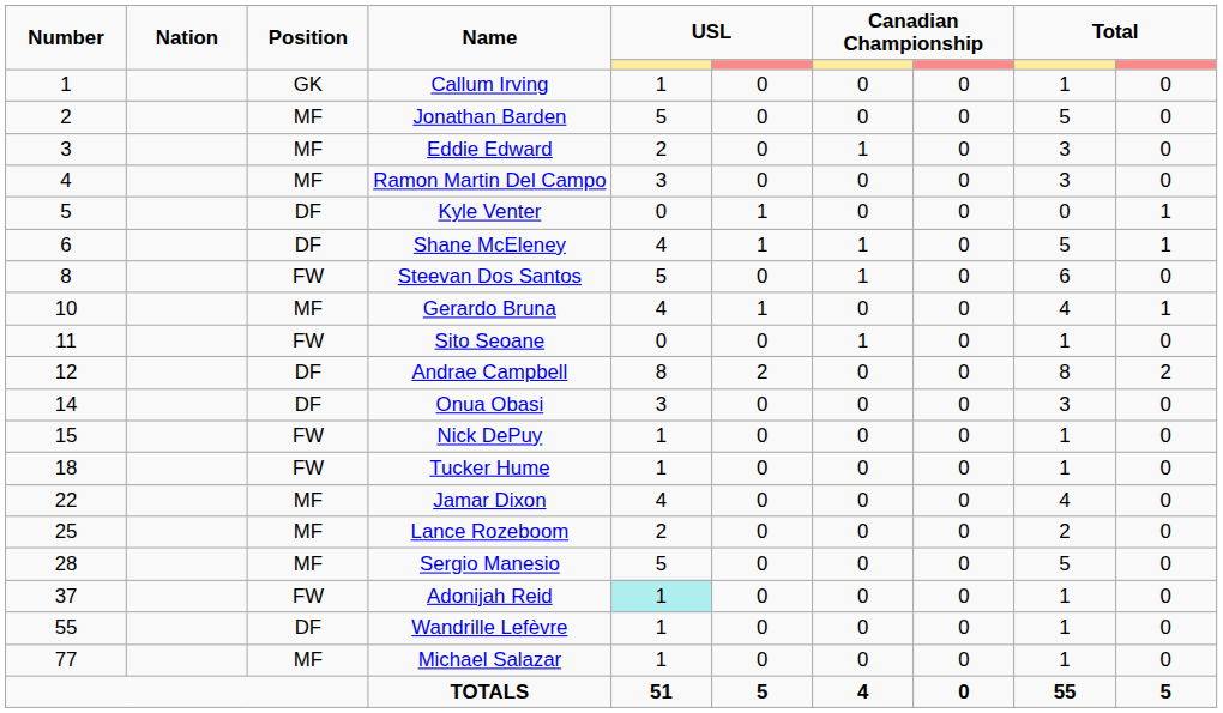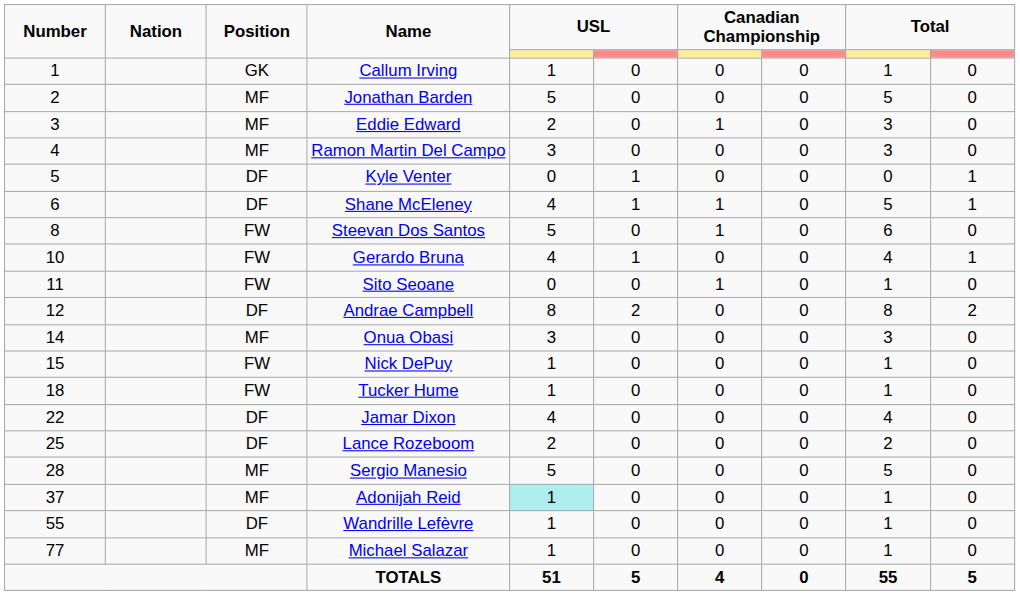Gerardo Bruna | Position: MF -> FW
Onua Obasi | Position: DF -> MF
Jamar Dixon | Position: MF -> DF
Lance Rozeboom | Position: MF -> DF
Adonijah Reid | Position: FW -> MF
